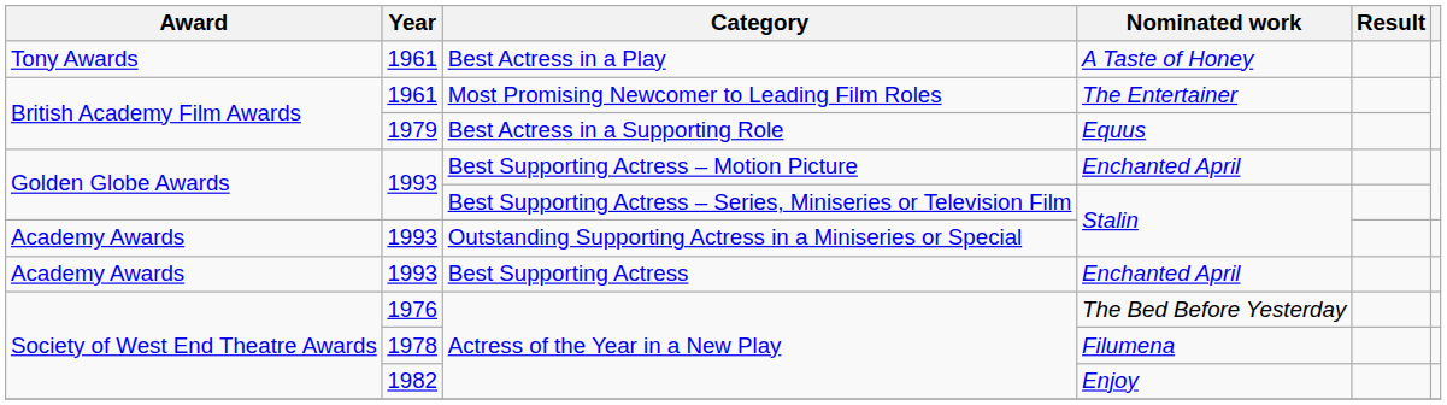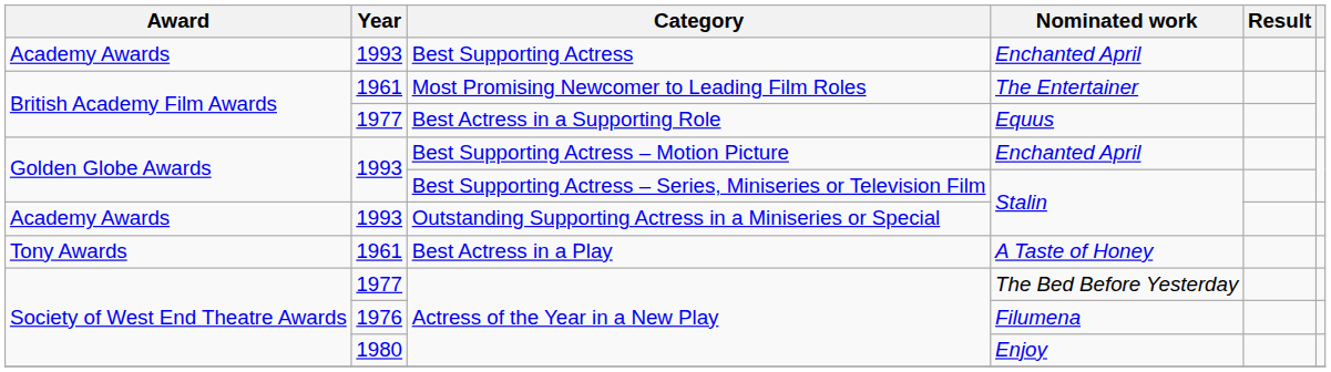rows swapped: Best Supporting Actress <-> Best Actress in a Play
Best Actress in a Supporting Role | Year: 1979 -> 1977
Actress of the Year in a New Play / The Bed Before Yesterday | Year: 1976 -> 1977
Actress of the Year in a New Play / Filumena | Year: 1978 -> 1976
Actress of the Year in a New Play / Enjoy | Year: 1982 -> 1980
